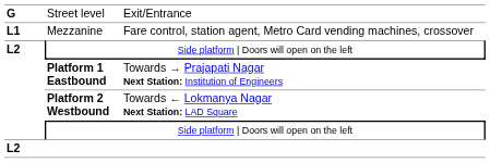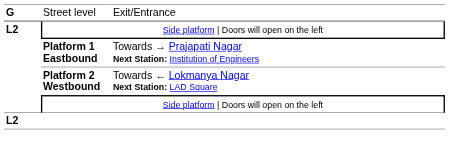- row: L1 | Mezzanine | Fare control, station agent, Metro Card vending machines, crossover
